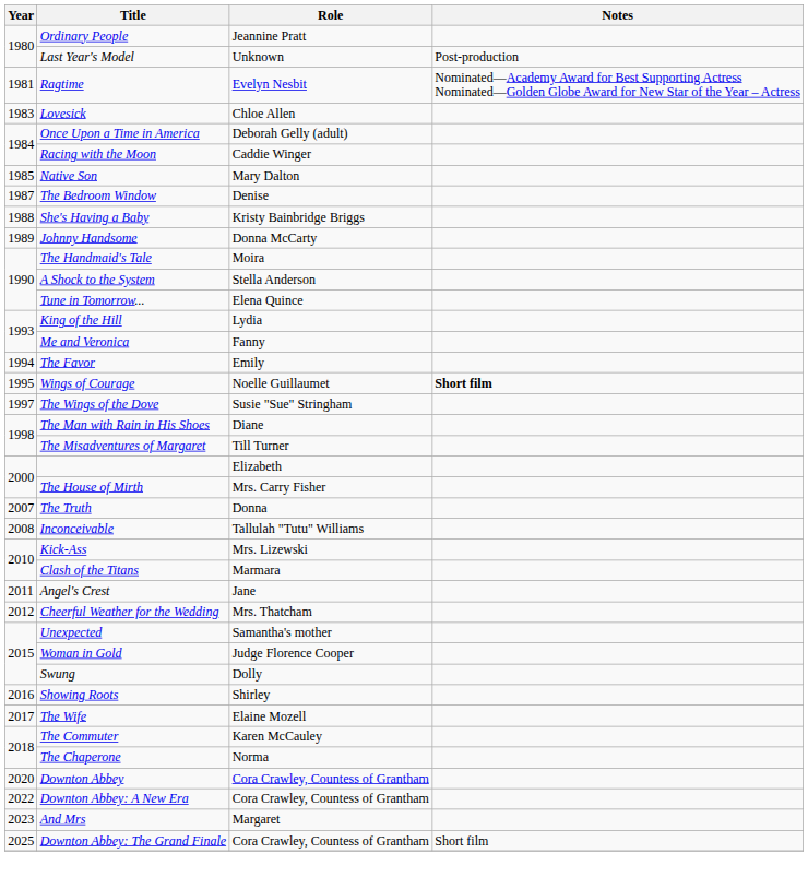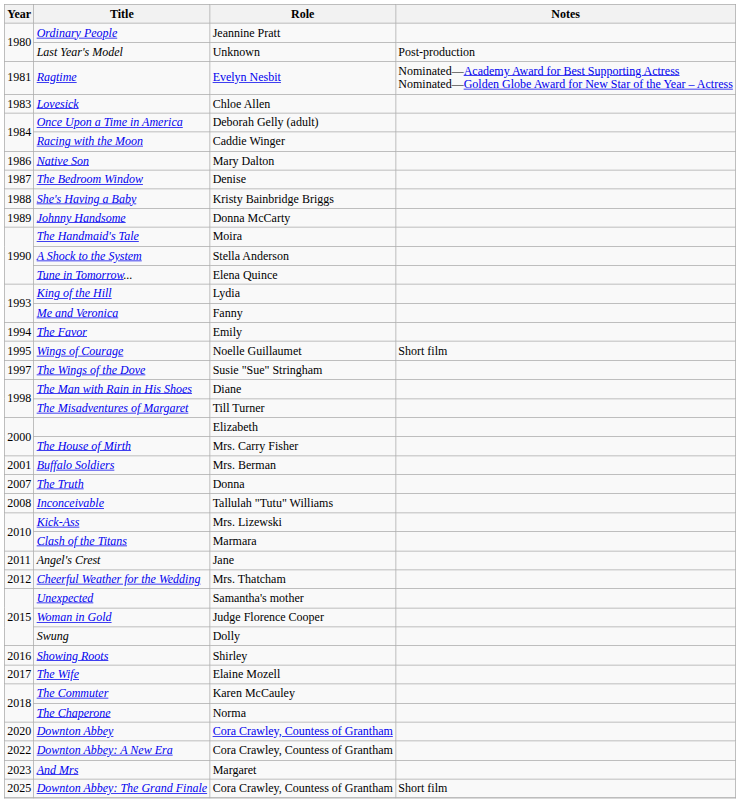Native Son | Year: 1985 -> 1986
Wings of Courage | Notes: bold -> normal
+ row: 2001 | Buffalo Soldiers | Mrs. Berman
